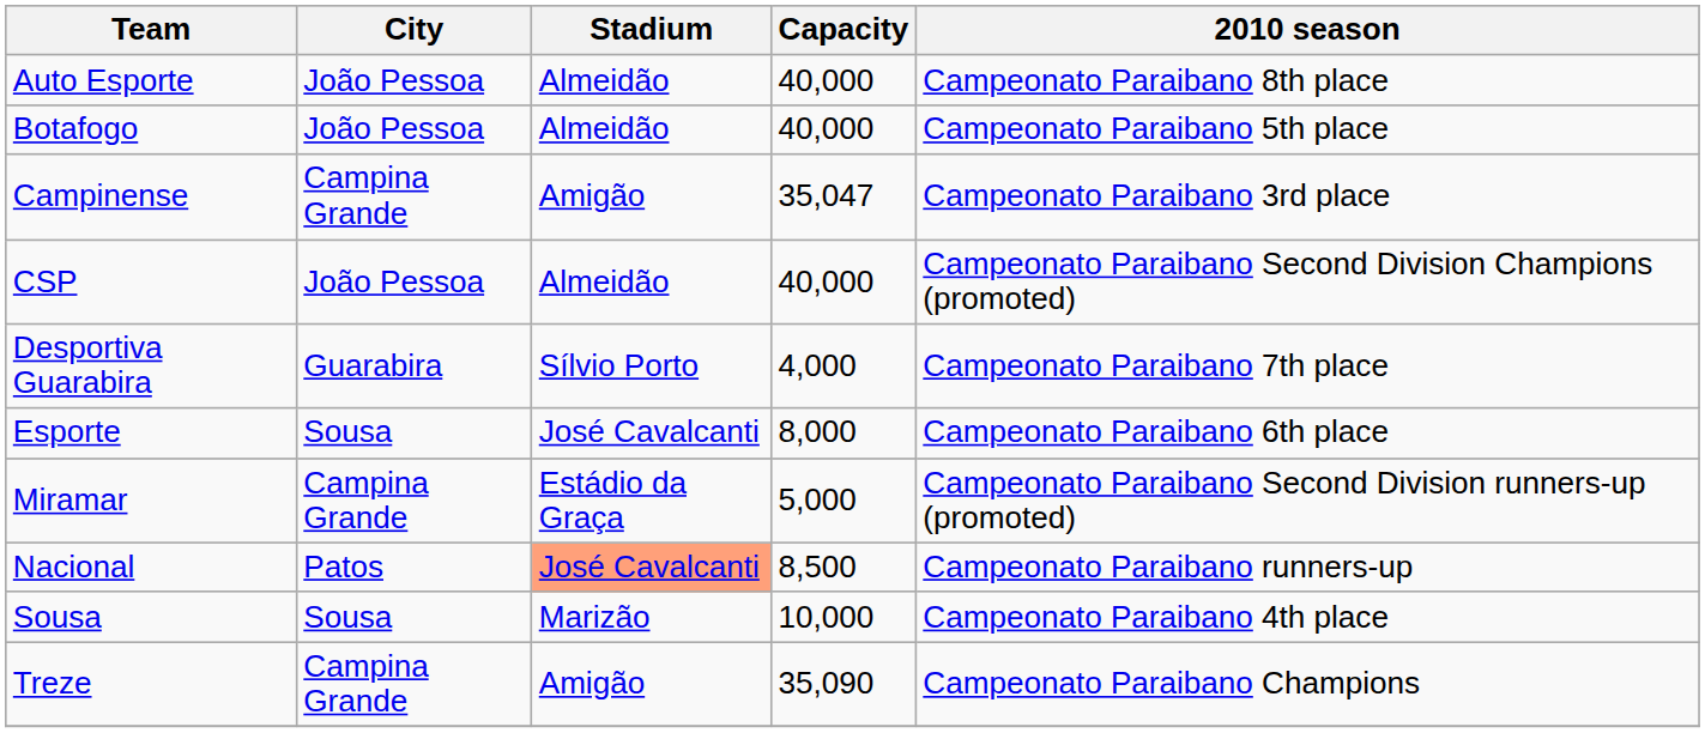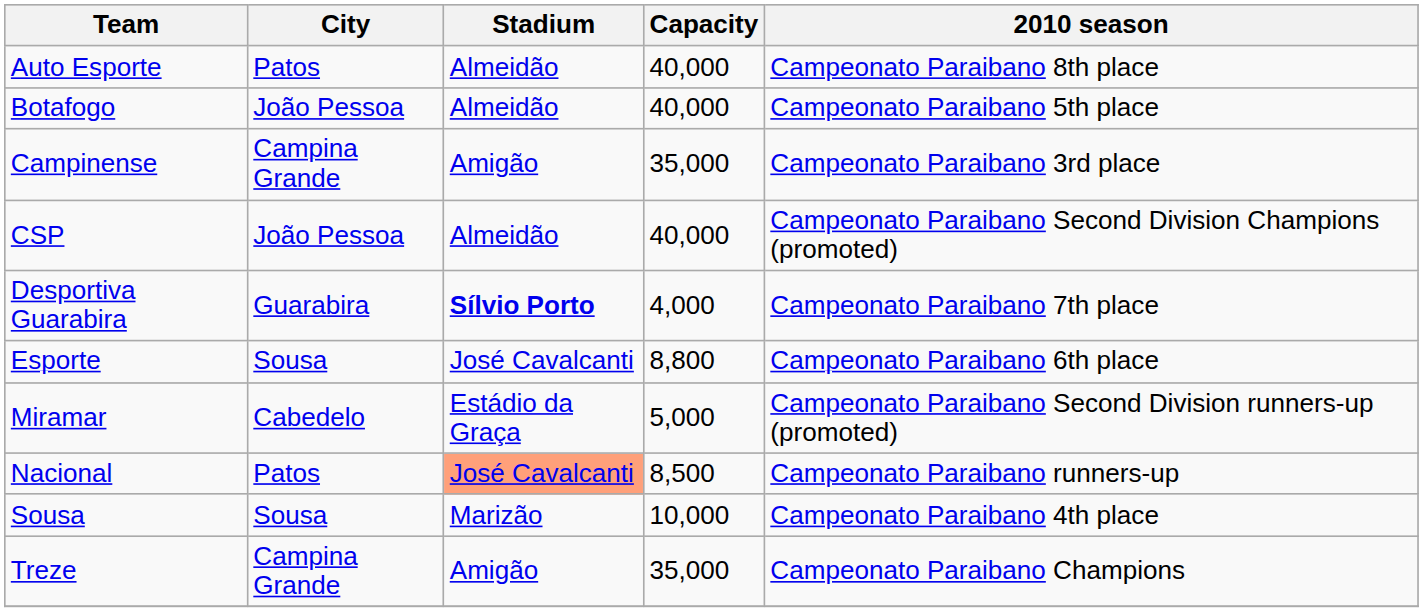Auto Esporte | City: João Pessoa -> Patos
Campinense | Capacity: 35,047 -> 35,000
Desportiva Guarabira | Stadium: normal -> bold
Esporte | Capacity: 8,000 -> 8,800
Miramar | City: Campina Grande -> Cabedelo
Treze | Capacity: 35,090 -> 35,000
